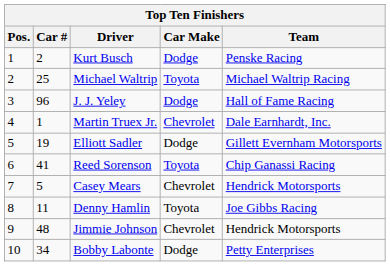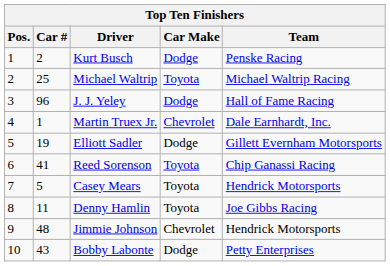Casey Mears | Car Make: Chevrolet -> Toyota
Bobby Labonte | Car #: 34 -> 43
